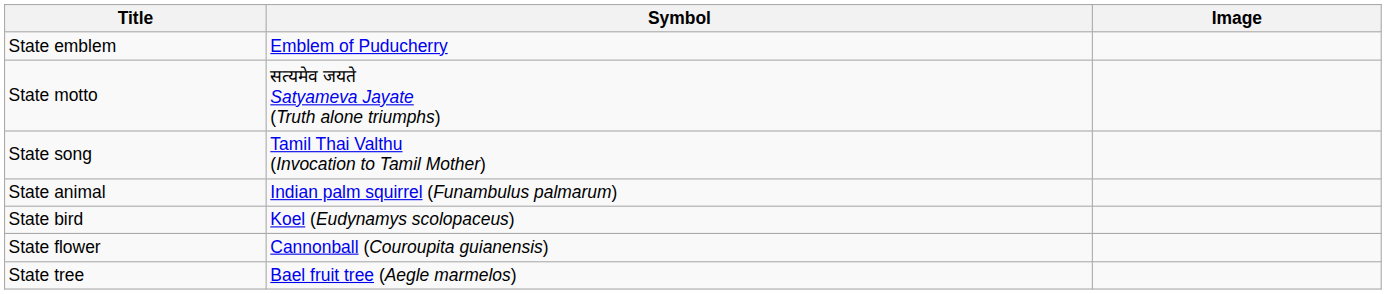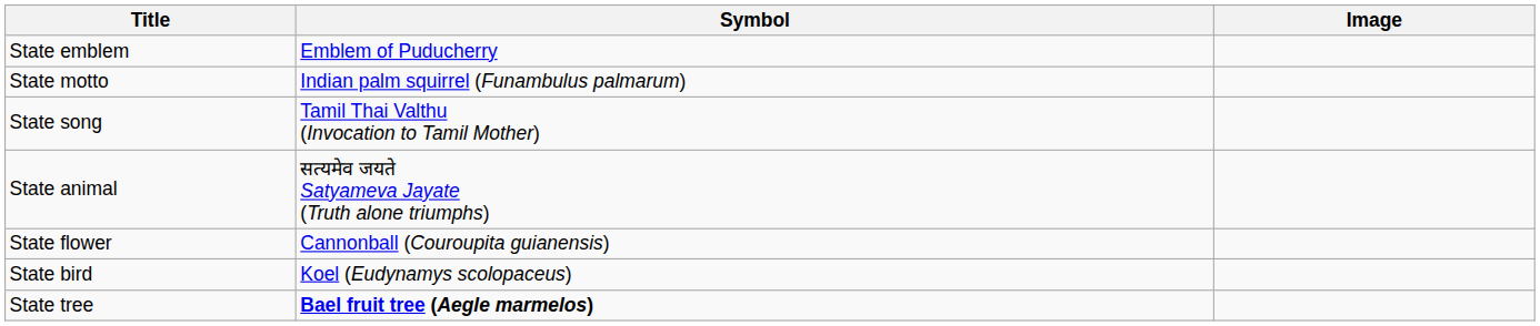State motto | Symbol: सत्यमेव जयते Satyameva Jayate (Truth alone triumphs) -> Indian palm squirrel (Funambulus palmarum)
State animal | Symbol: Indian palm squirrel (Funambulus palmarum) -> सत्यमेव जयते Satyameva Jayate (Truth alone triumphs)
rows swapped: State bird <-> State flower
State tree | Symbol: normal -> bold
